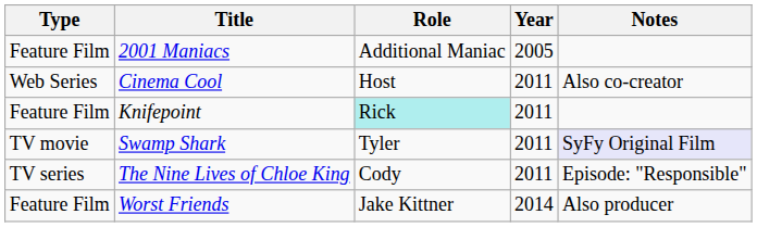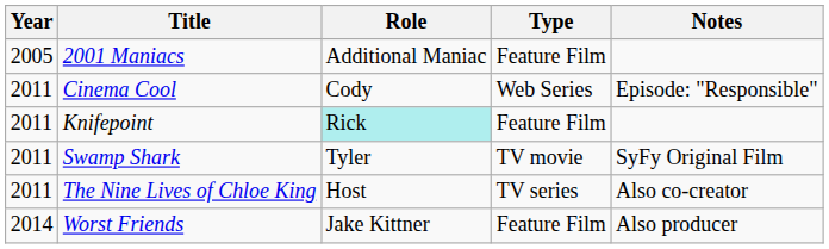columns swapped: Year <-> Type
Cinema Cool | Role: Host -> Cody
Cinema Cool | Notes: Also co-creator -> Episode: "Responsible"
Swamp Shark | Notes: lavender background -> no background
The Nine Lives of Chloe King | Role: Cody -> Host
The Nine Lives of Chloe King | Notes: Episode: "Responsible" -> Also co-creator
